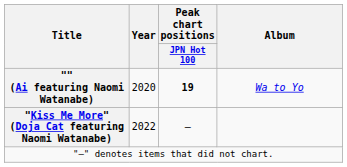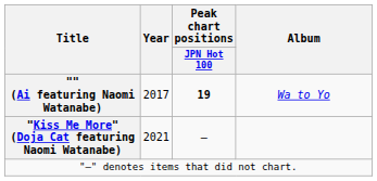"" (Ai featuring Naomi Watanabe) | Year: 2020 -> 2017
"Kiss Me More" (Doja Cat featuring Naomi Watanabe) | Year: 2022 -> 2021
